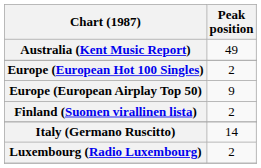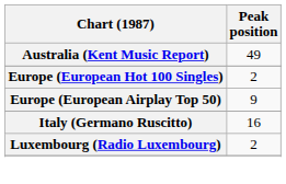- row: Finland (Suomen virallinen lista) | 2
Italy (Germano Ruscitto) | Peak position: 14 -> 16
